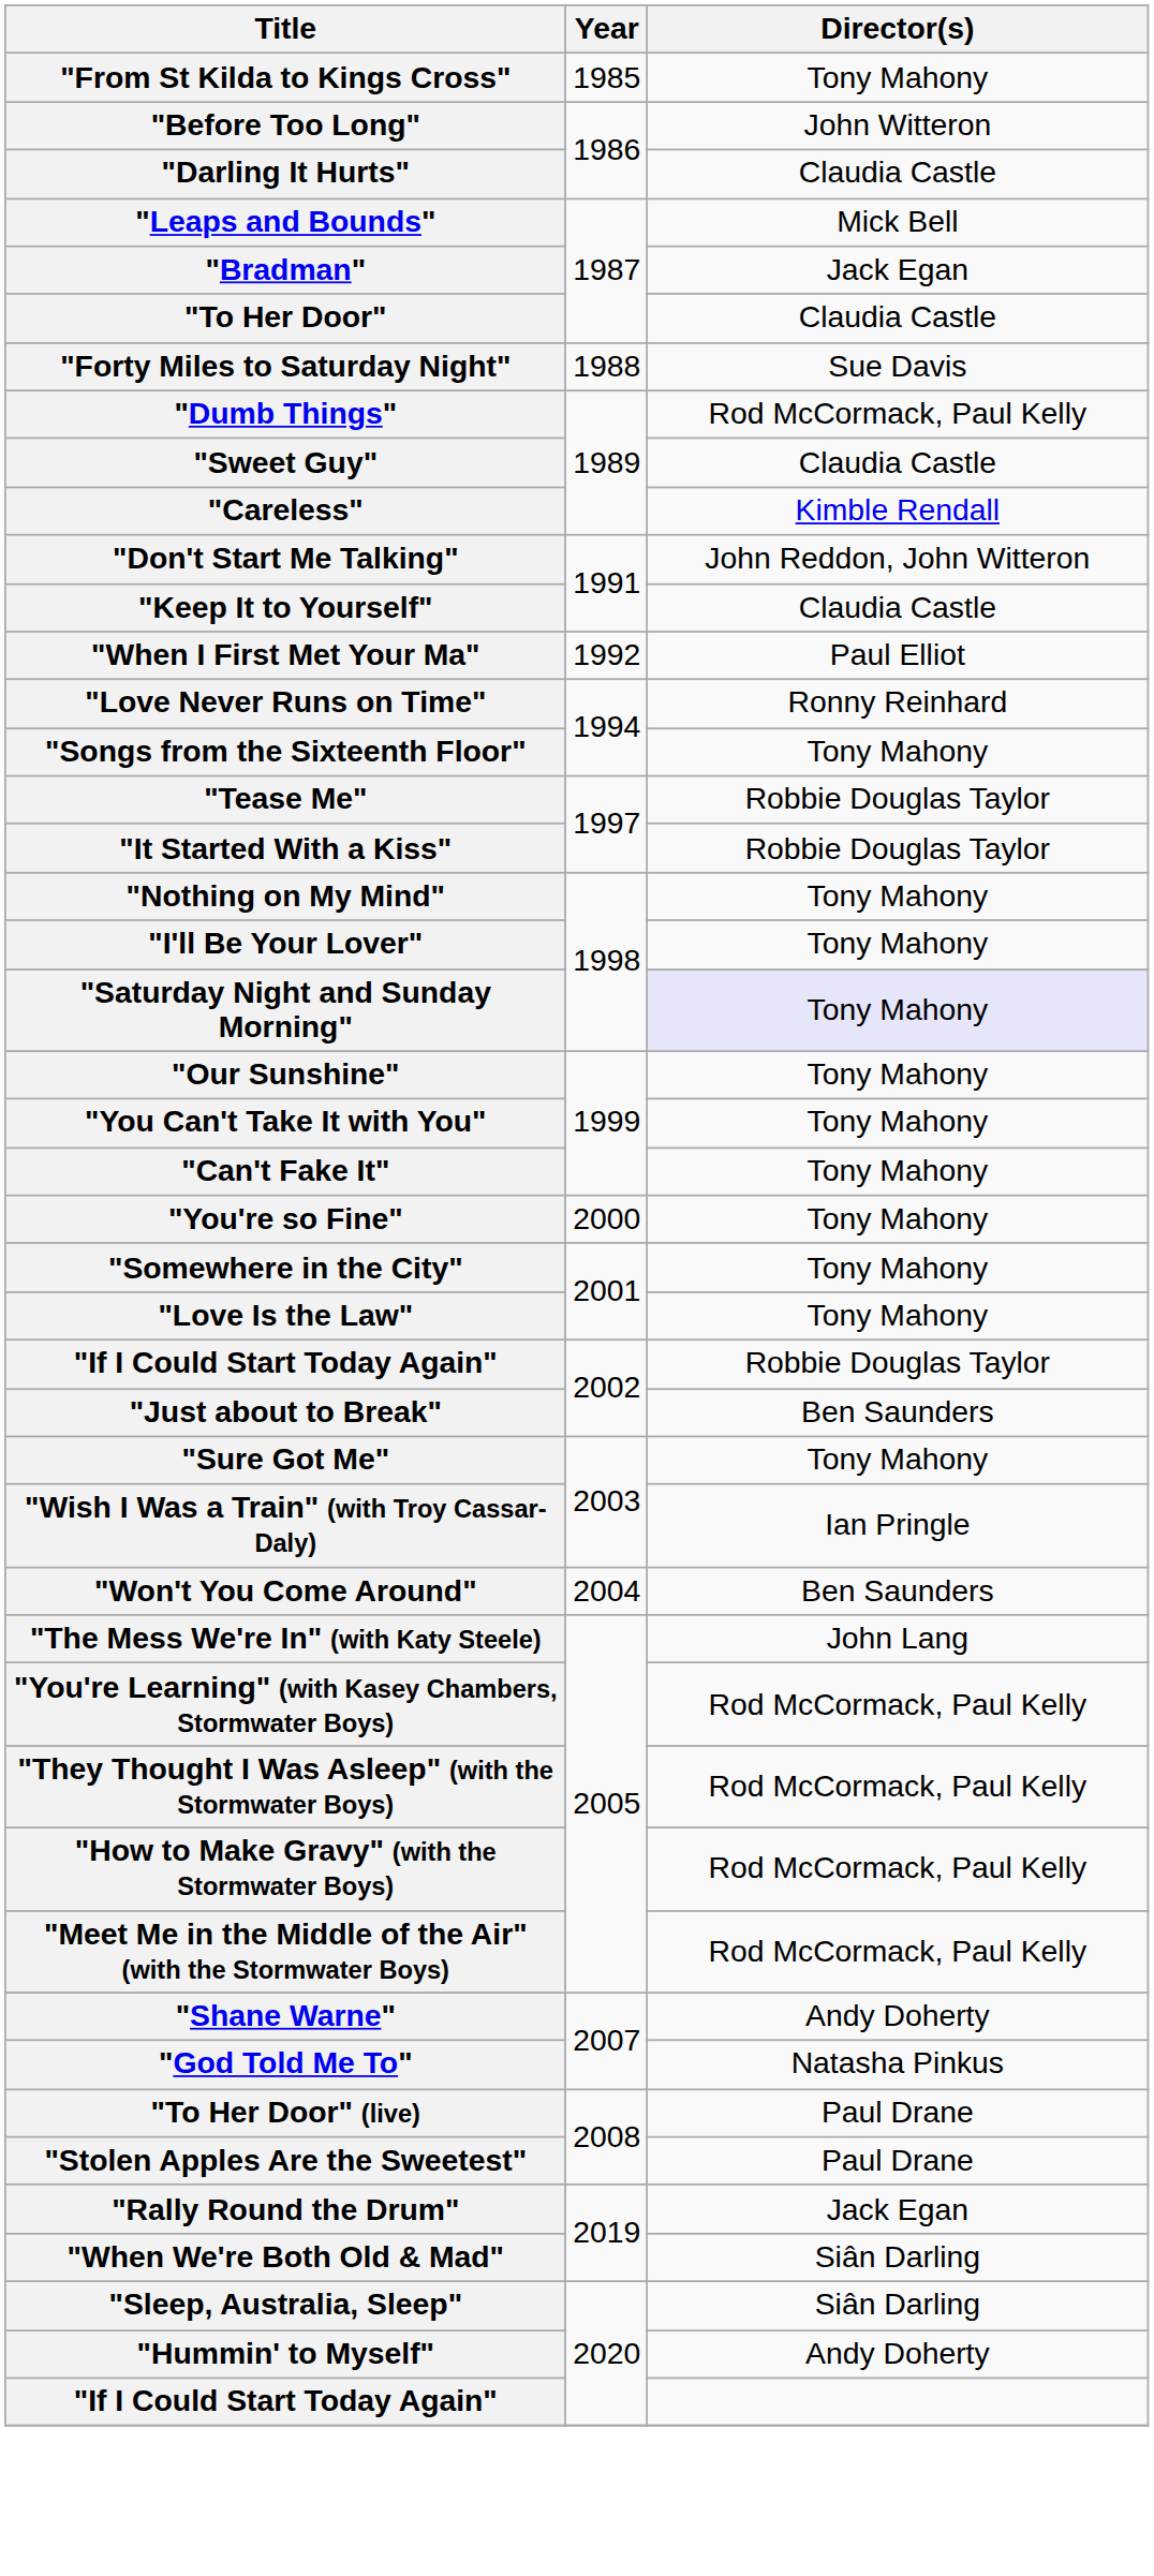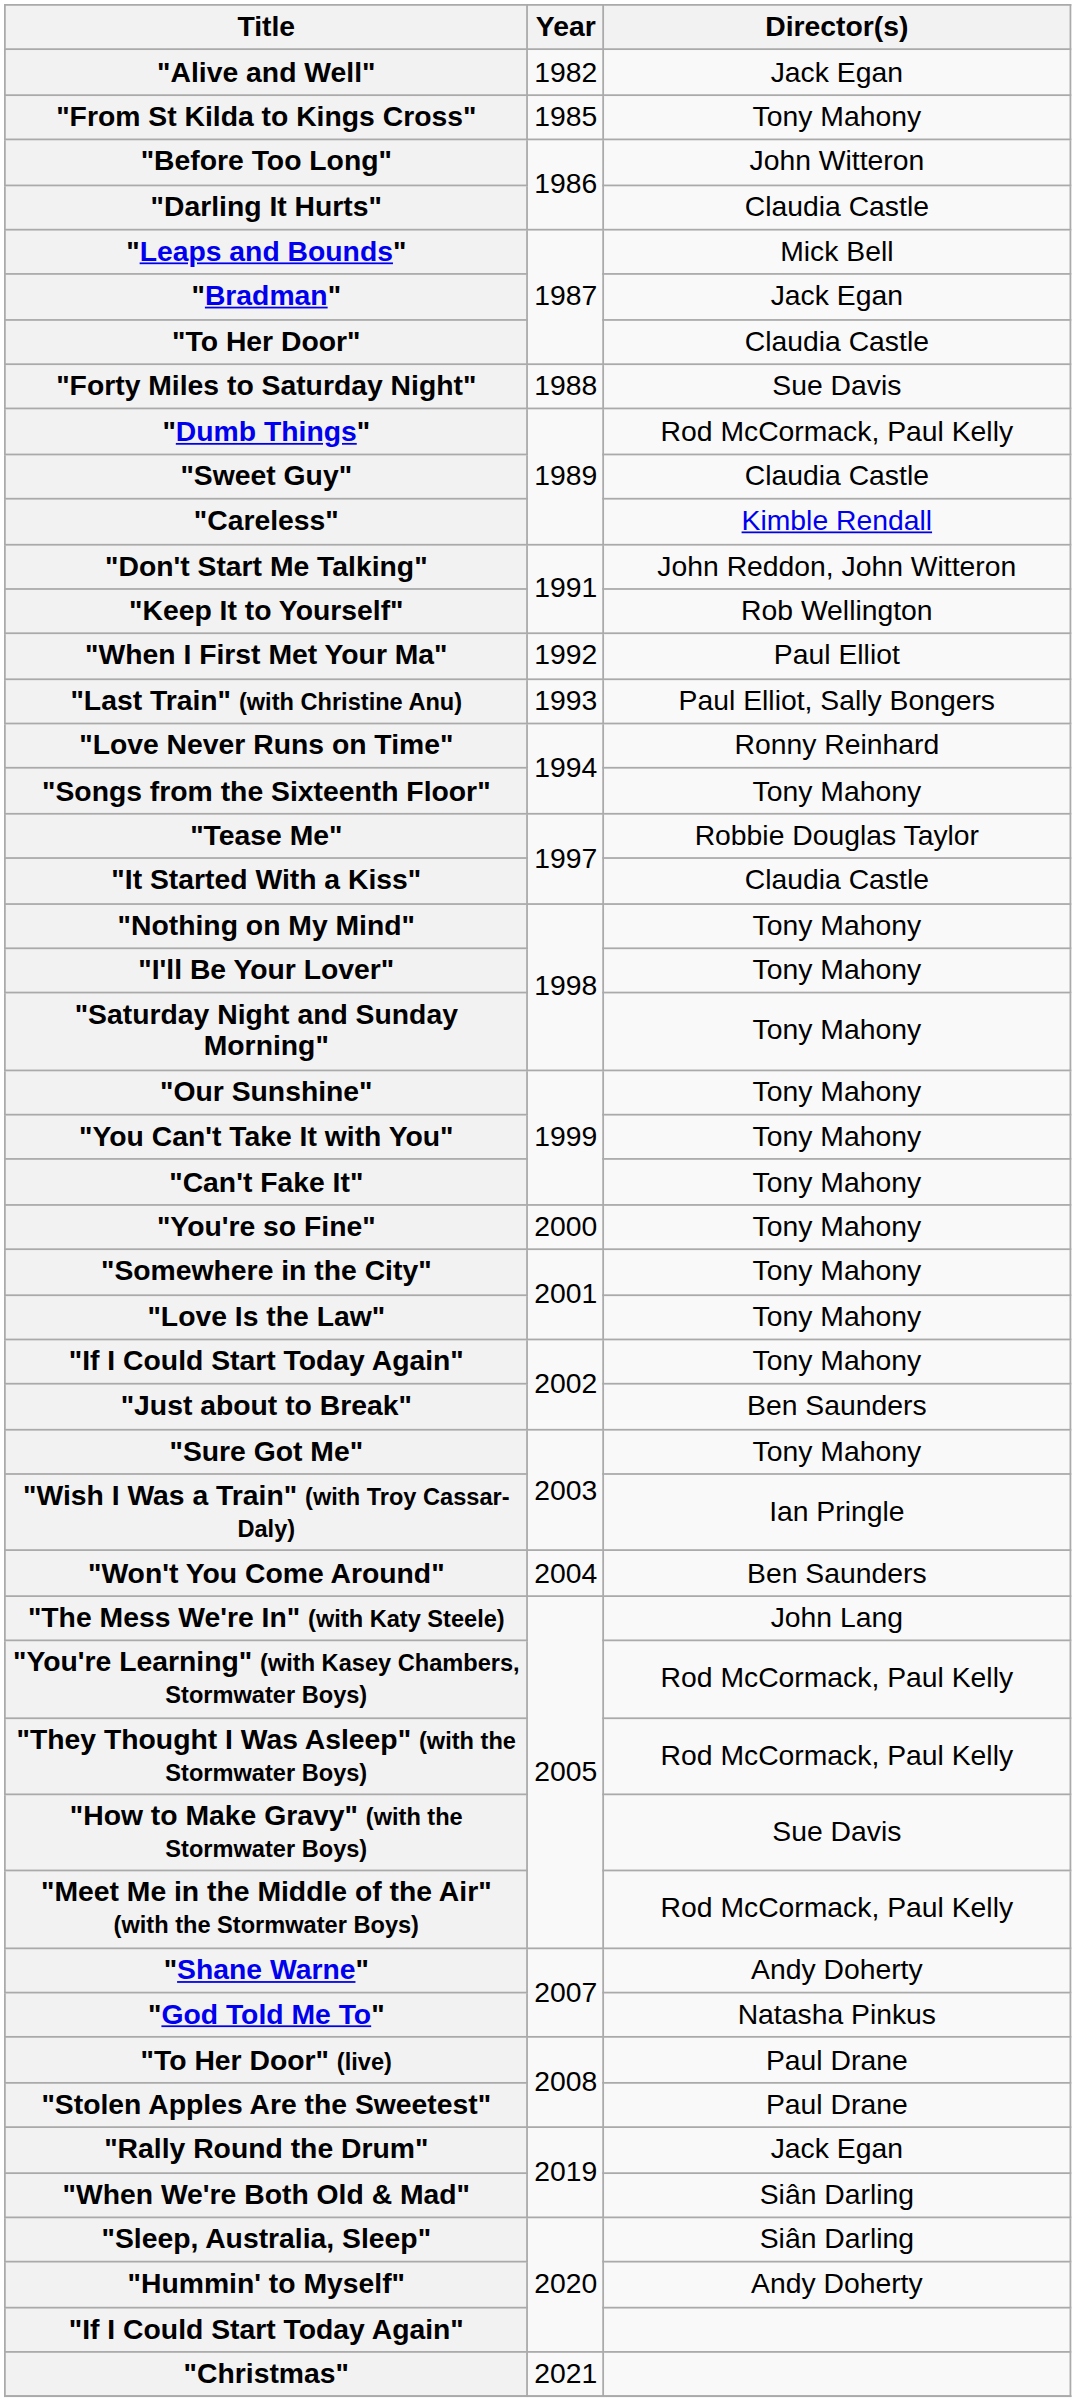+ row: "Alive and Well" | 1982 | Jack Egan
"Keep It to Yourself" | Director(s): Claudia Castle -> Rob Wellington
+ row: "Last Train" (with Christine Anu) | 1993 | Paul Elliot, Sally Bongers
"It Started With a Kiss" | Director(s): Robbie Douglas Taylor -> Claudia Castle
"Saturday Night and Sunday Morning" | Director(s): lavender background -> no background
"If I Could Start Today Again" / 2002 | Director(s): Robbie Douglas Taylor -> Tony Mahony
"How to Make Gravy" (with the Stormwater Boys) | Director(s): Rod McCormack, Paul Kelly -> Sue Davis
+ row: "Christmas" | 2021
